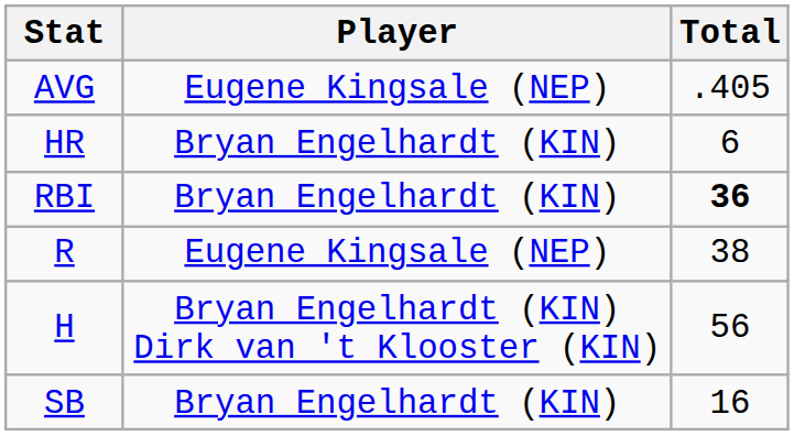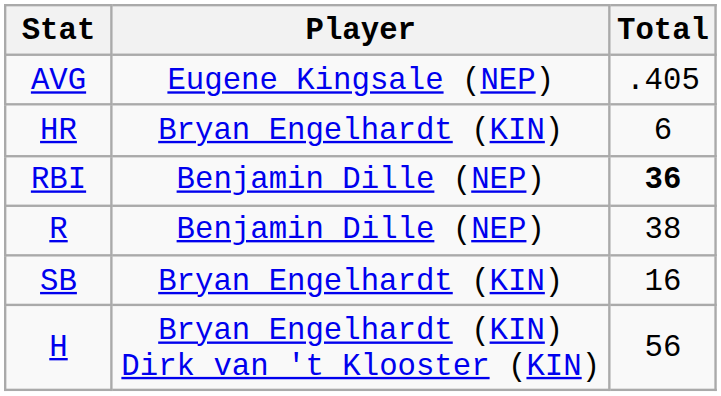RBI | Player: Bryan Engelhardt (KIN) -> Benjamin Dille (NEP)
R | Player: Eugene Kingsale (NEP) -> Benjamin Dille (NEP)
rows swapped: H <-> SB
